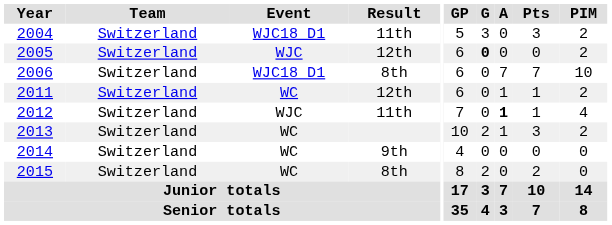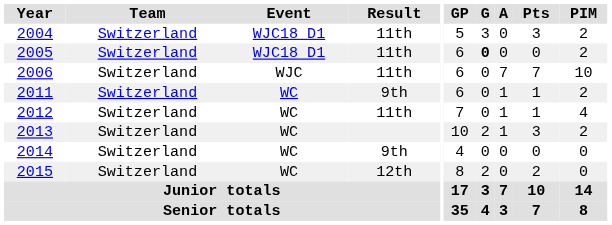2005 | Event: WJC -> WJC18 D1
2005 | Result: 12th -> 11th
2006 | Event: WJC18 D1 -> WJC
2006 | Result: 8th -> 11th
2011 | Result: 12th -> 9th
2012 | Event: WJC -> WC
2012 | A: bold -> normal
2015 | Result: 8th -> 12th
